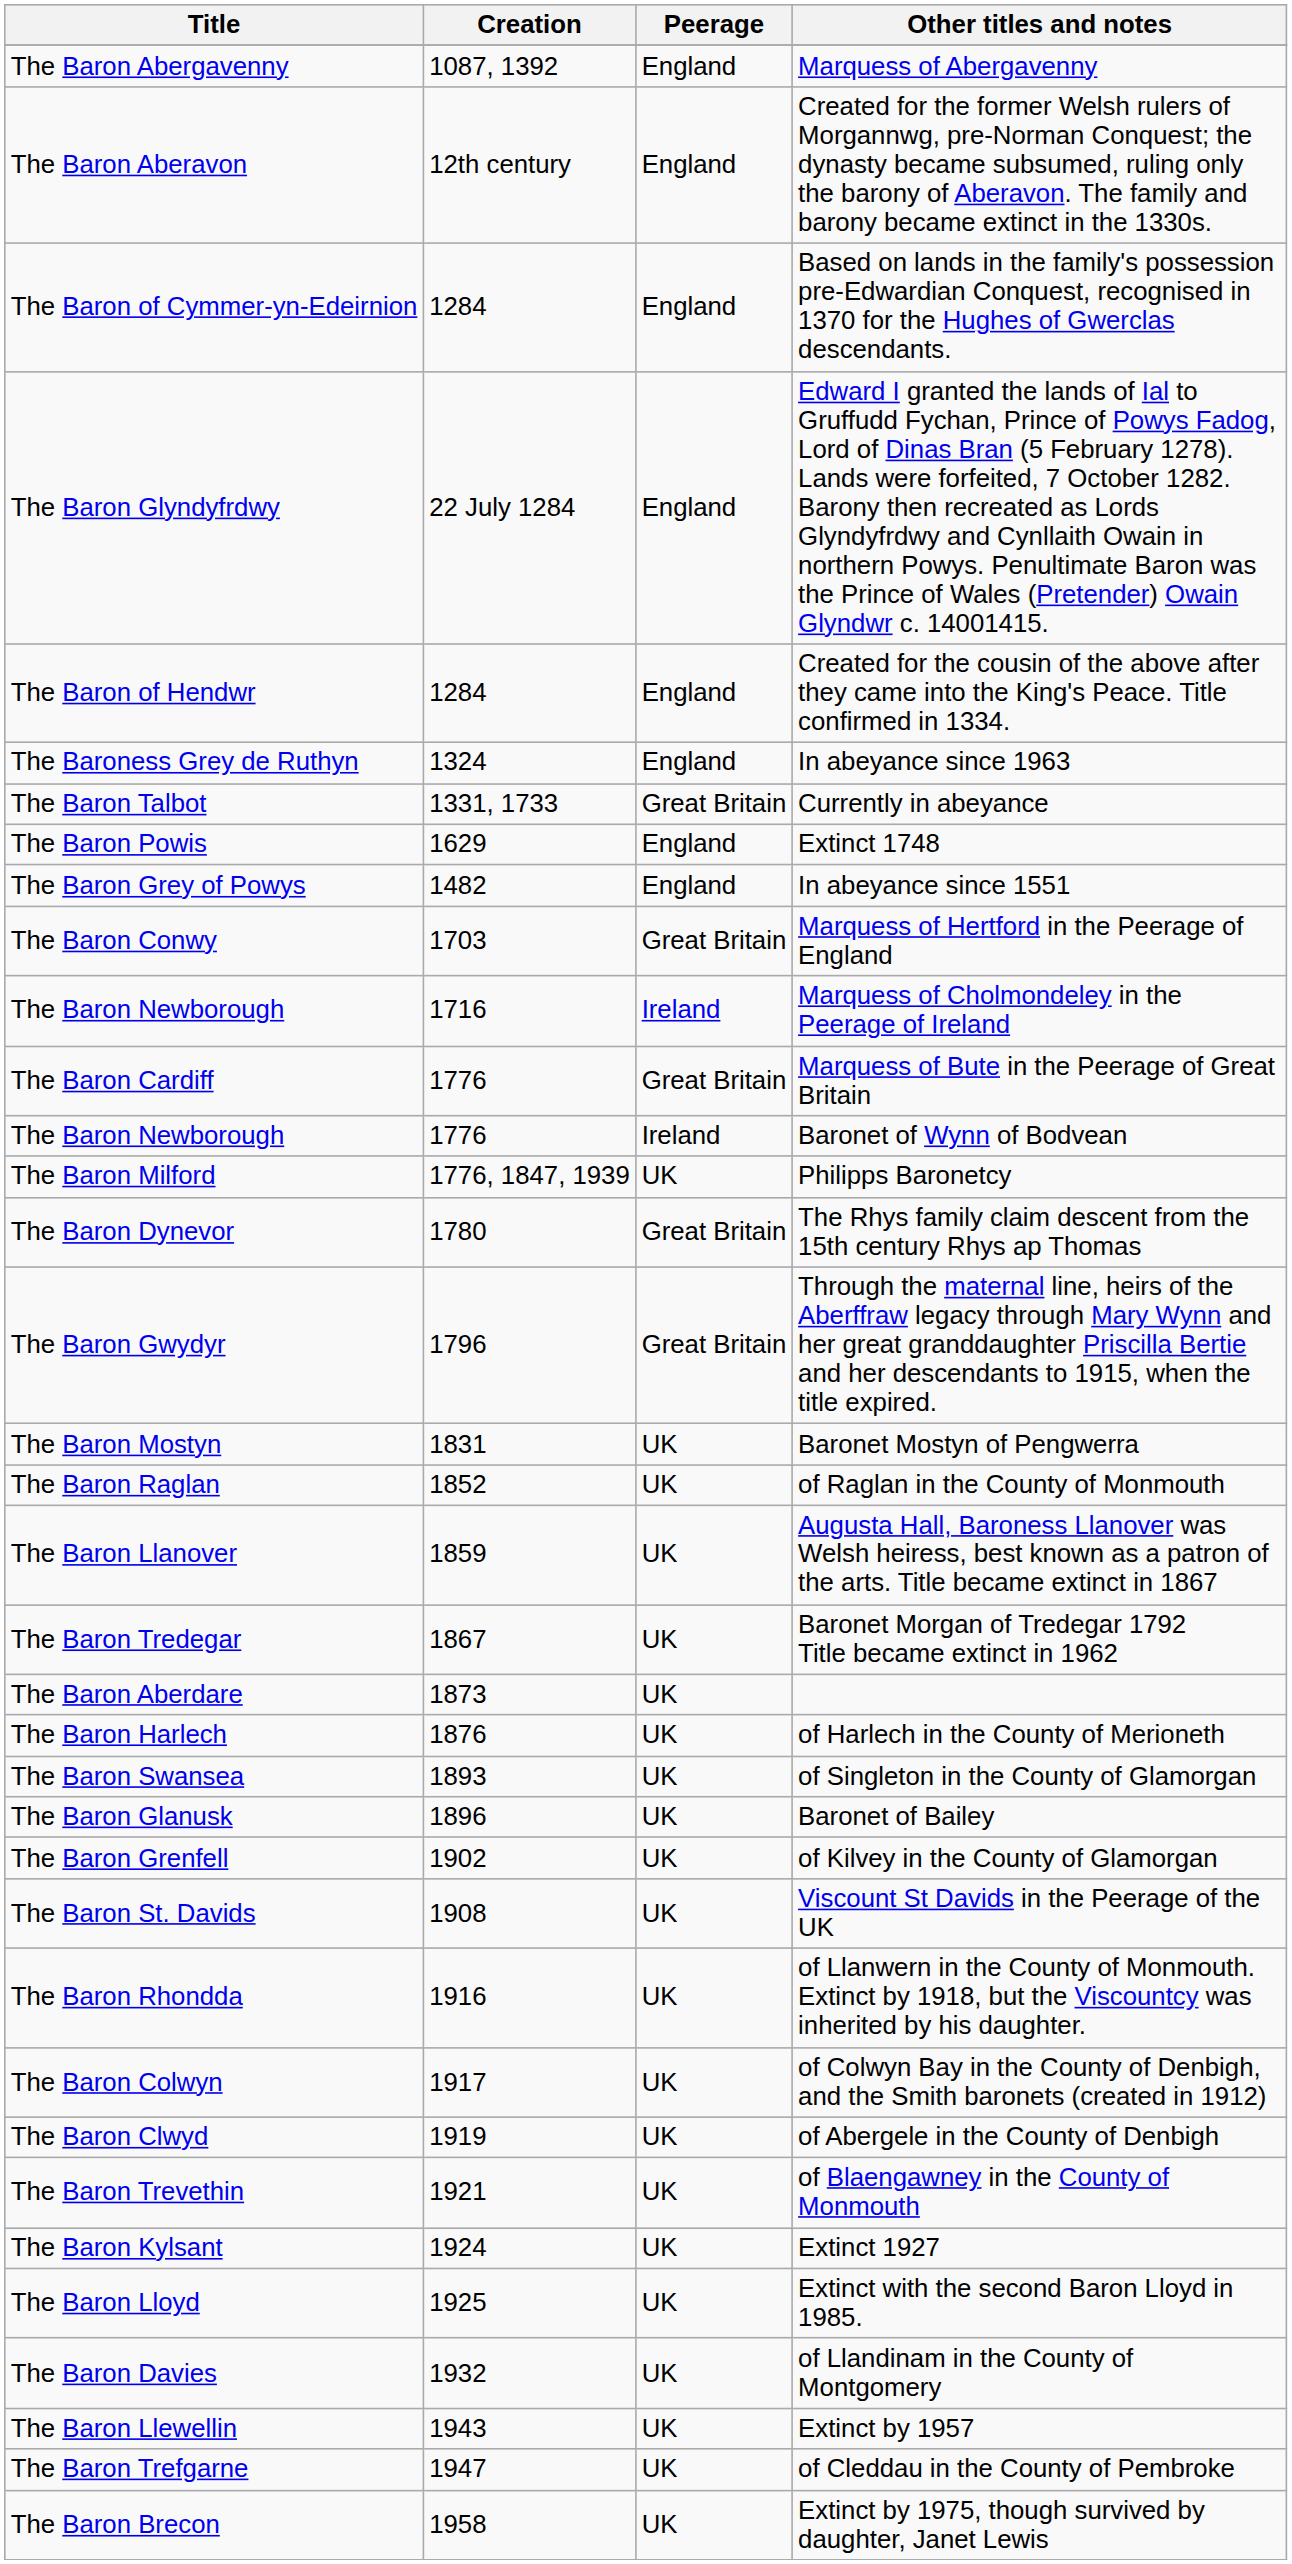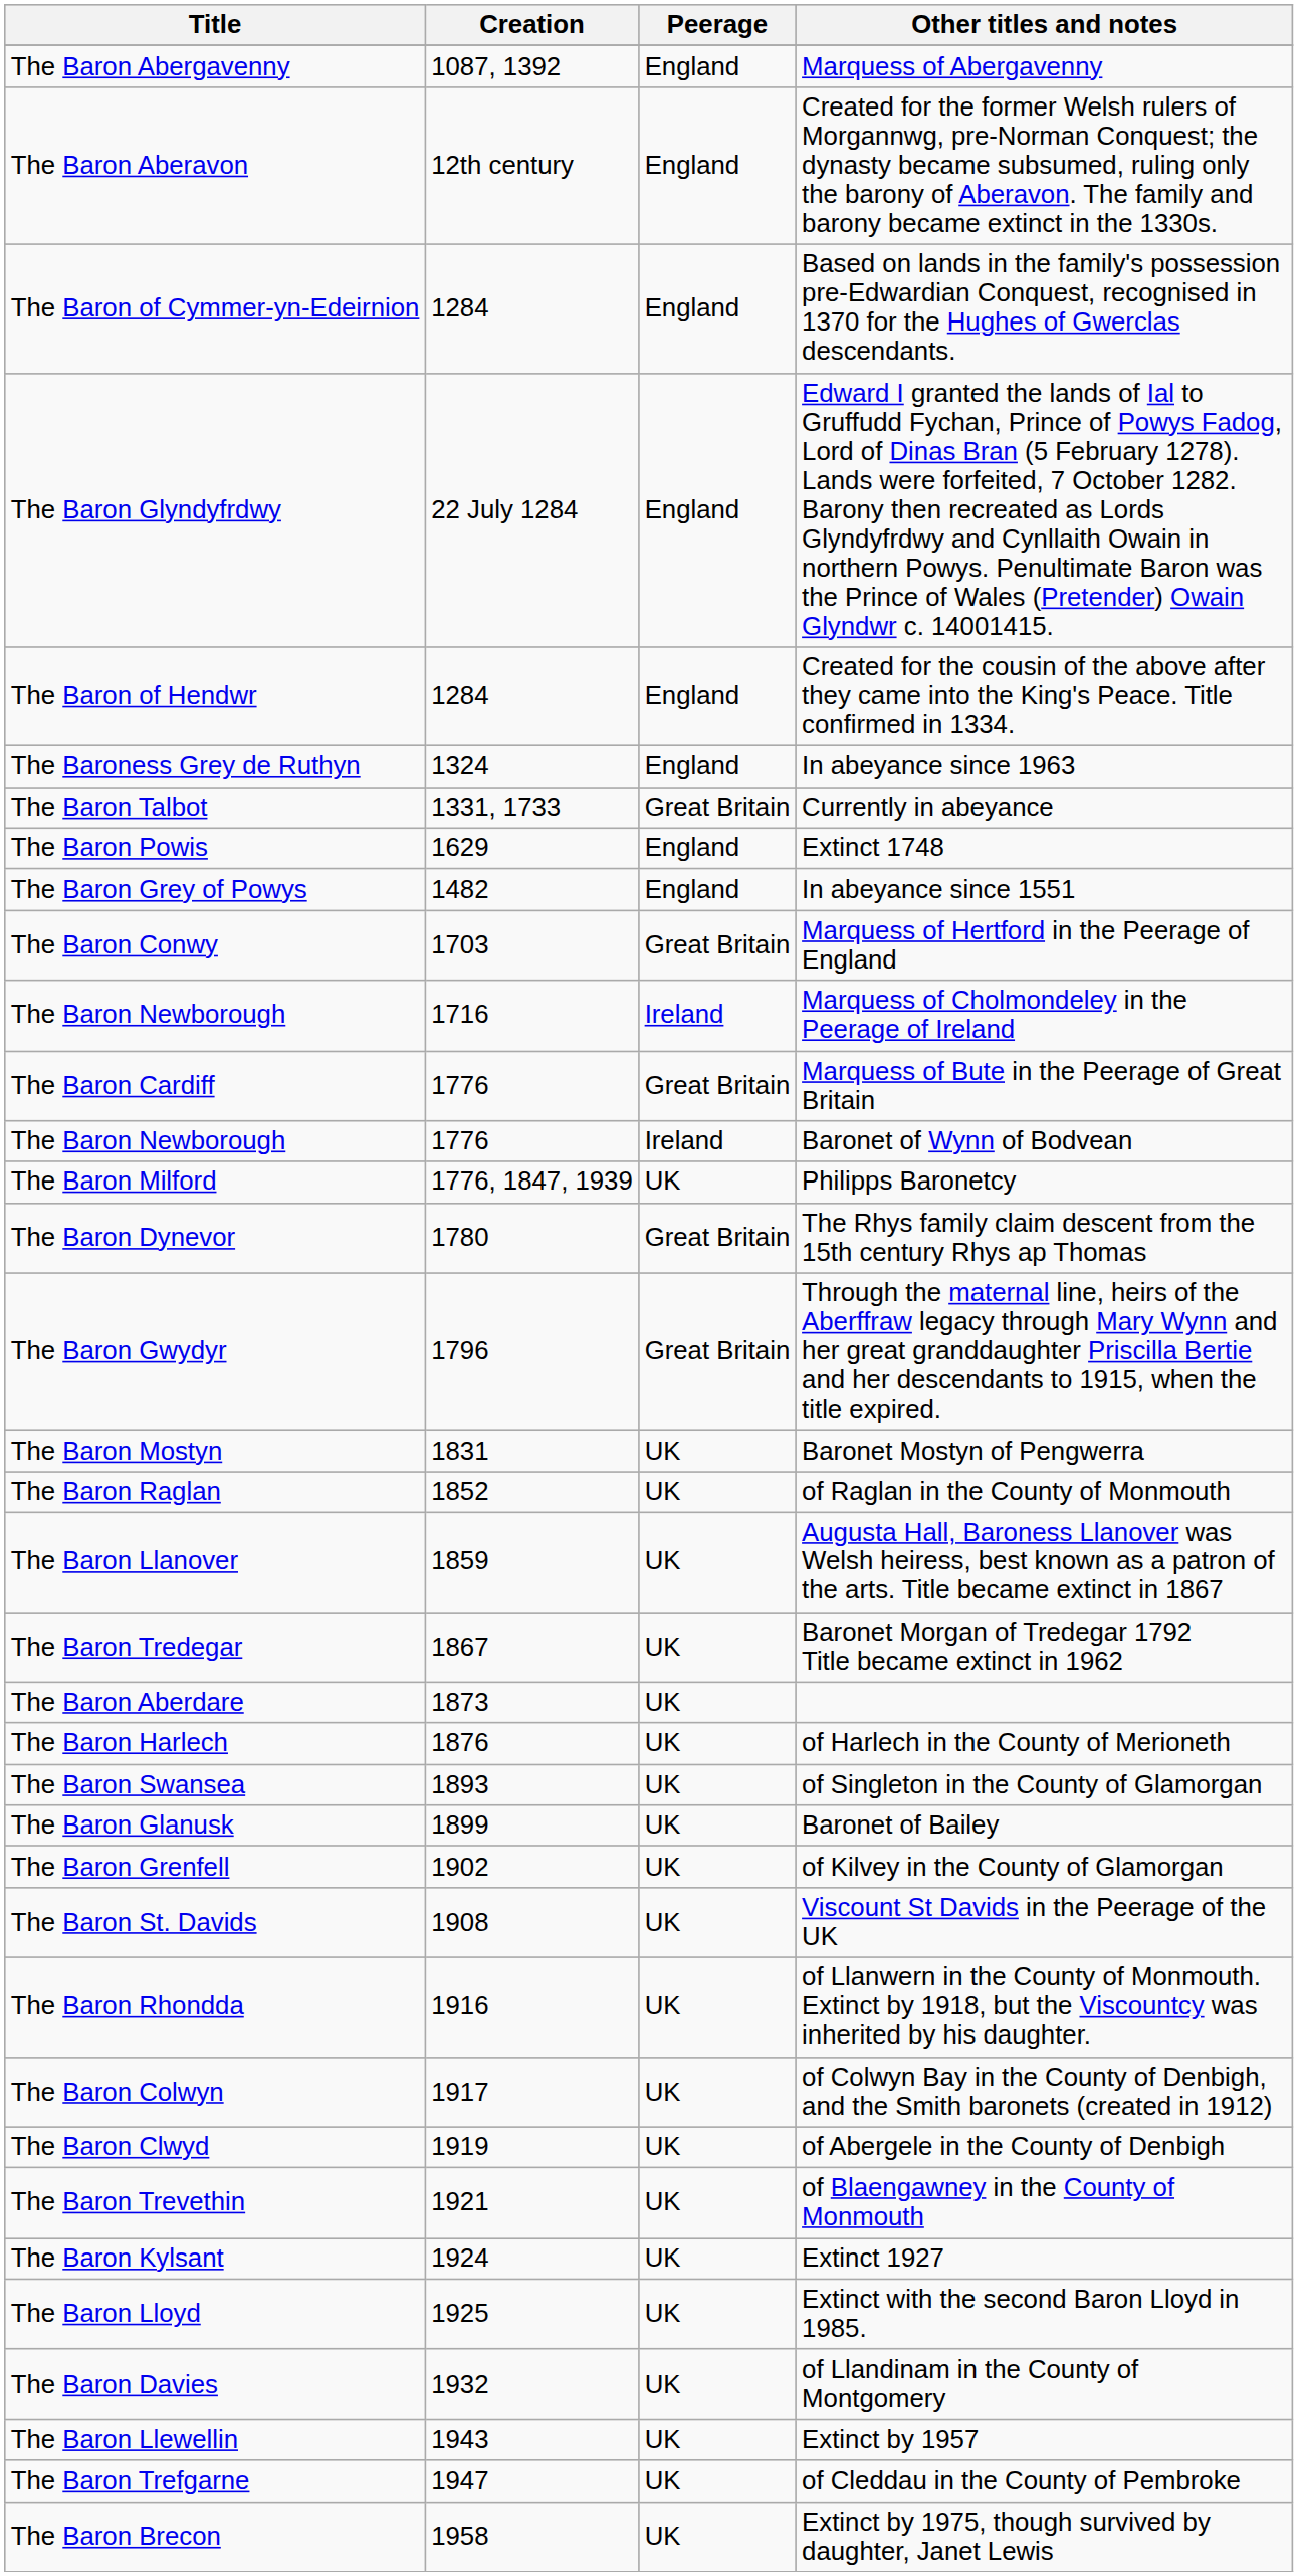Baronet of Bailey | Creation: 1896 -> 1899
